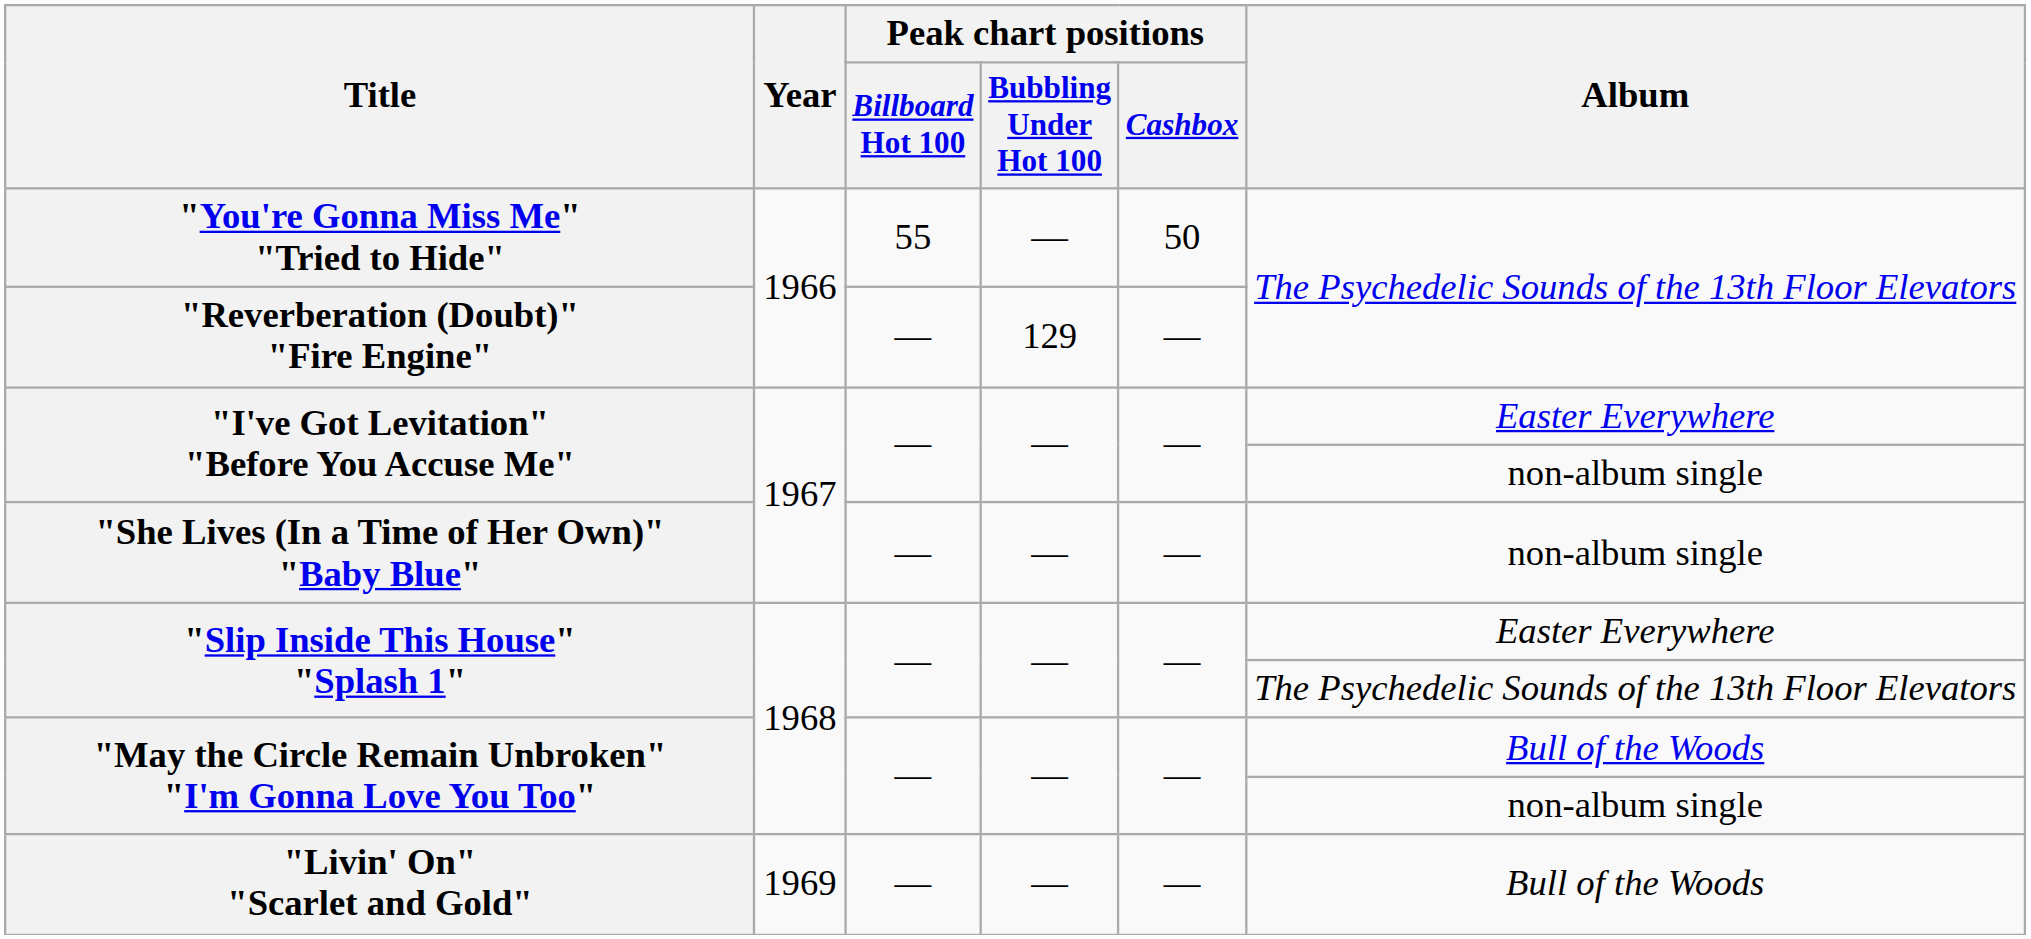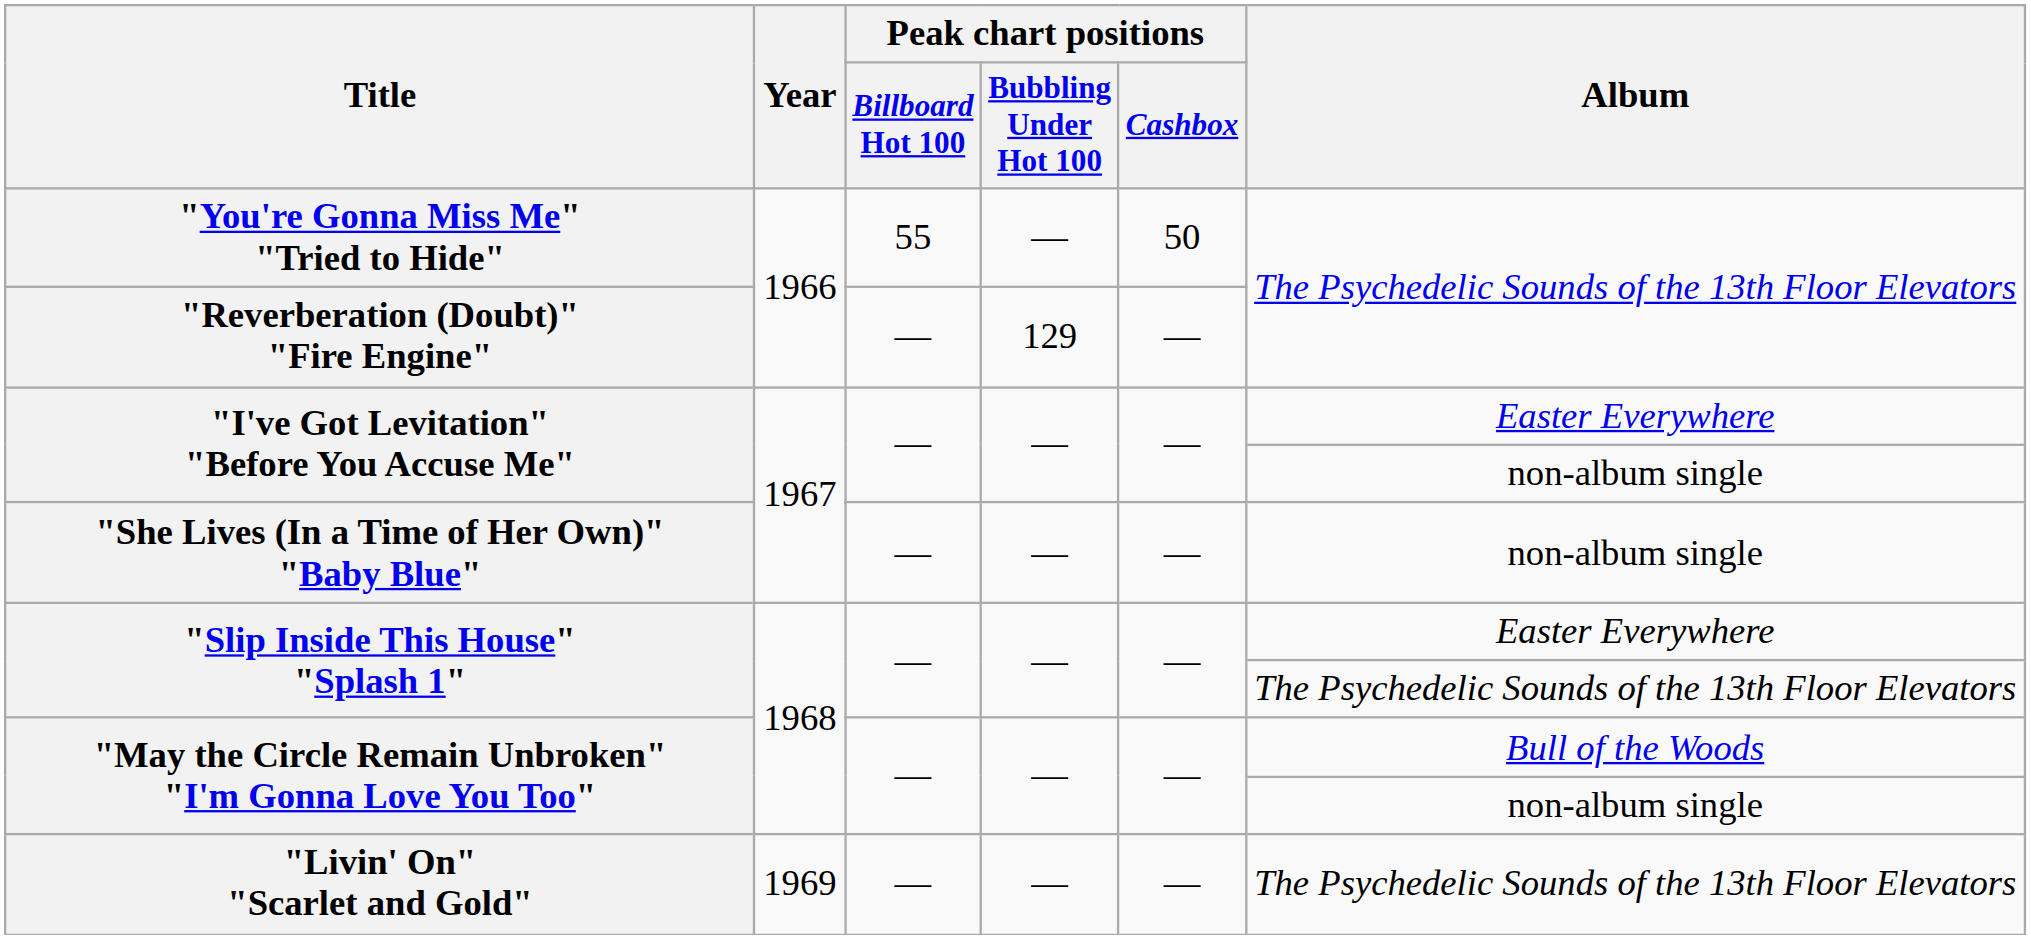"Livin' On" "Scarlet and Gold" | Album: Bull of the Woods -> The Psychedelic Sounds of the 13th Floor Elevators
